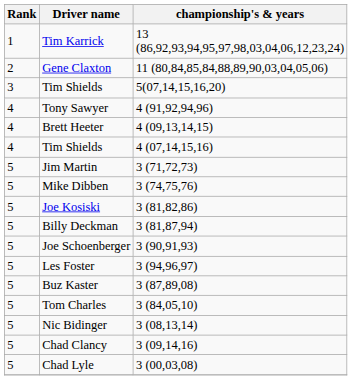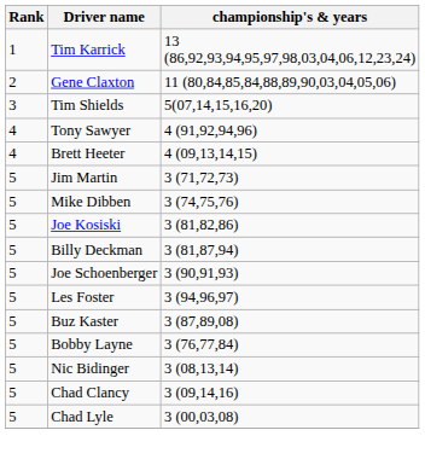- row: 4 | Tim Shields | 4 (07,14,15,16)
- row: 5 | Tom Charles | 3 (84,05,10)
+ row: 5 | Bobby Layne | 3 (76,77,84)
